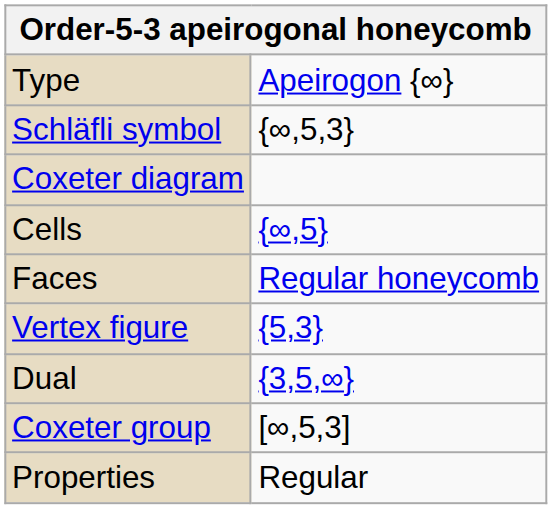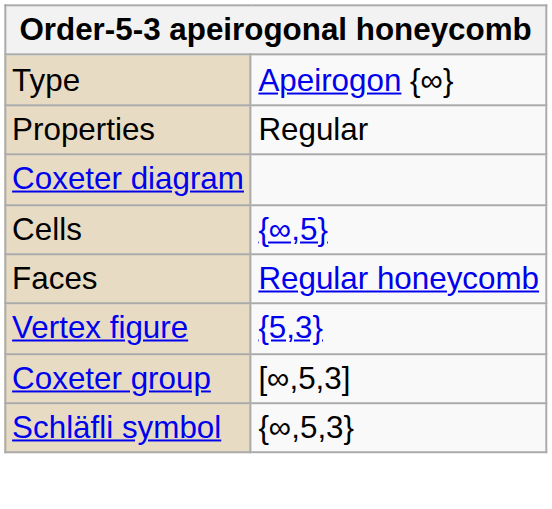rows swapped: Schläfli symbol <-> Properties
- row: Dual | {3,5,∞}
